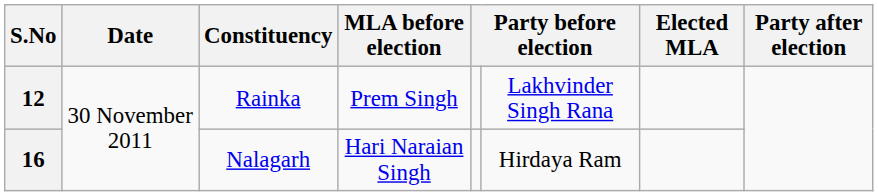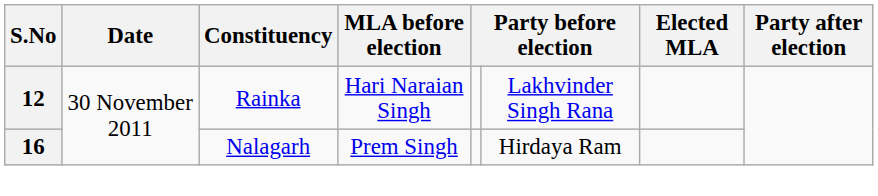12 | MLA before election: Prem Singh -> Hari Naraian Singh
16 | MLA before election: Hari Naraian Singh -> Prem Singh
